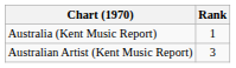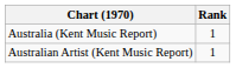Australian Artist (Kent Music Report) | Rank: 3 -> 1
